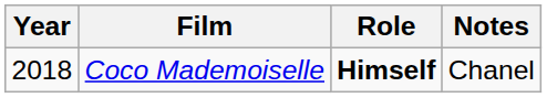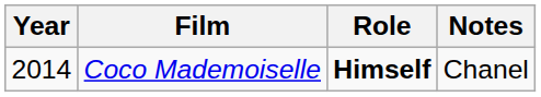Coco Mademoiselle | Year: 2018 -> 2014
